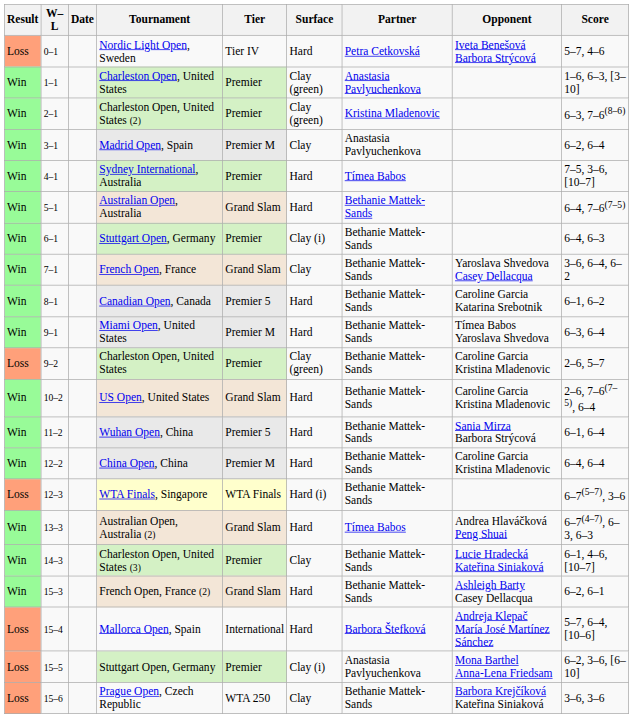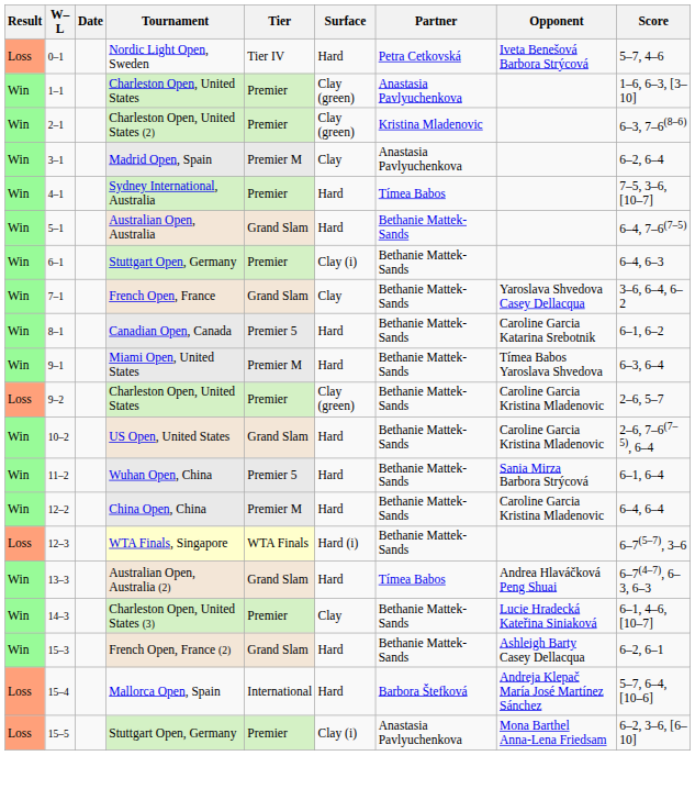- row: Loss | 15–6 | Prague Open, Czech Republic | WTA 250 | Clay | Bethanie Mattek-Sands | Barbora Krejčíková Kateřina Siniaková | 3–6, 3–6
